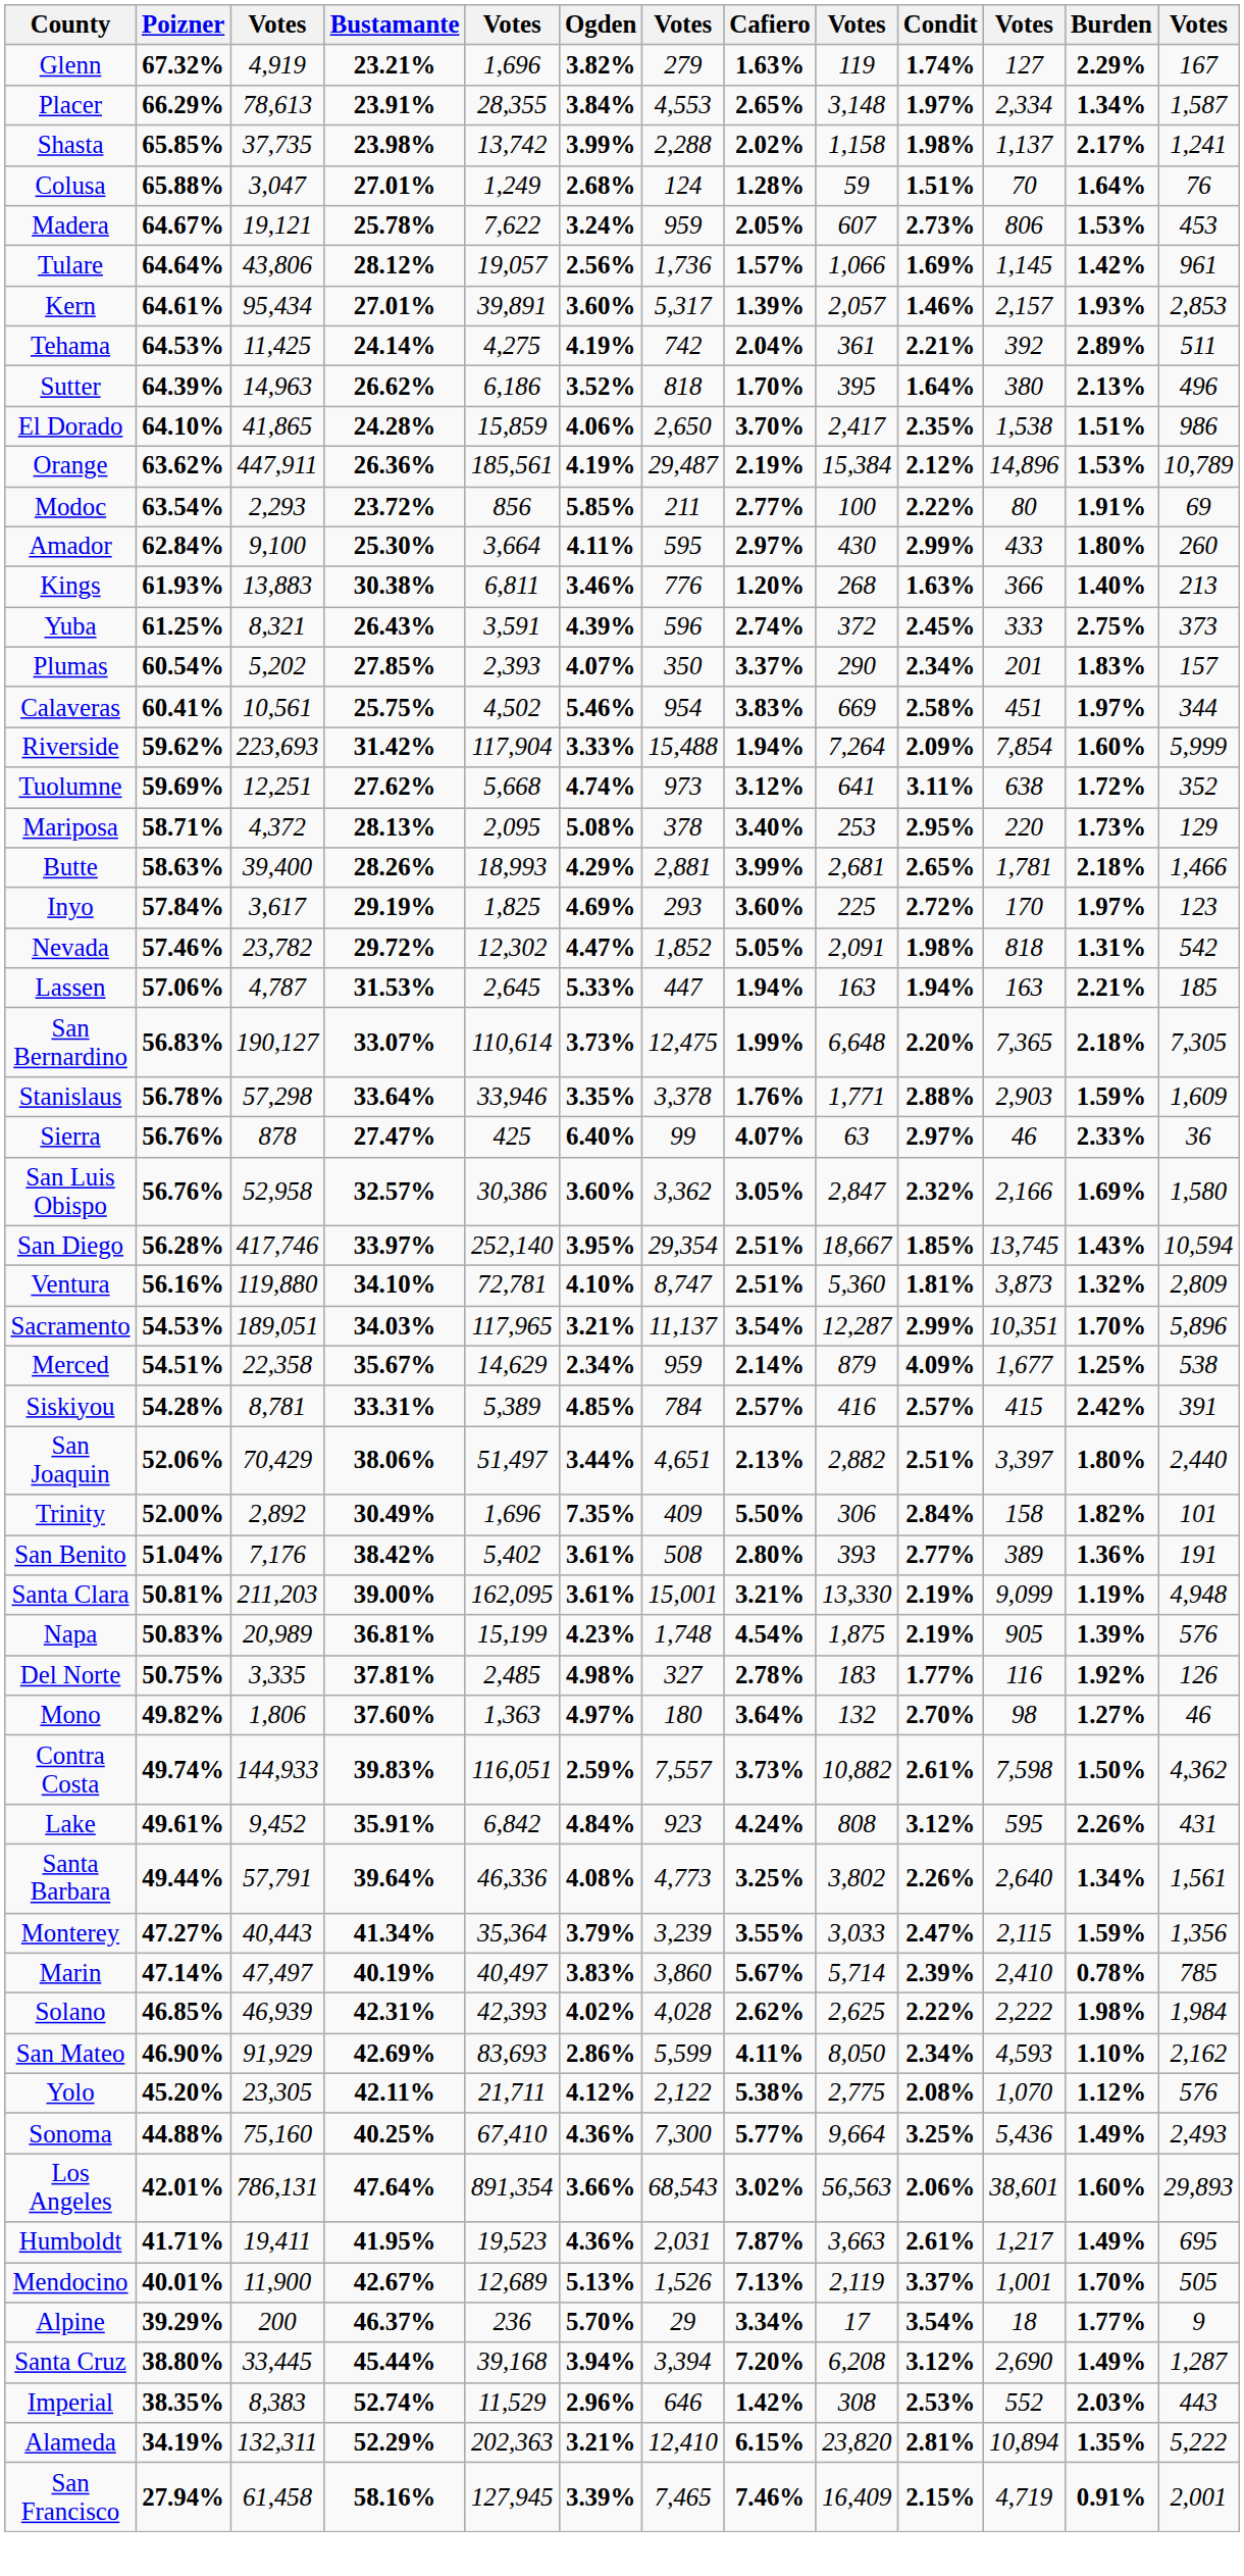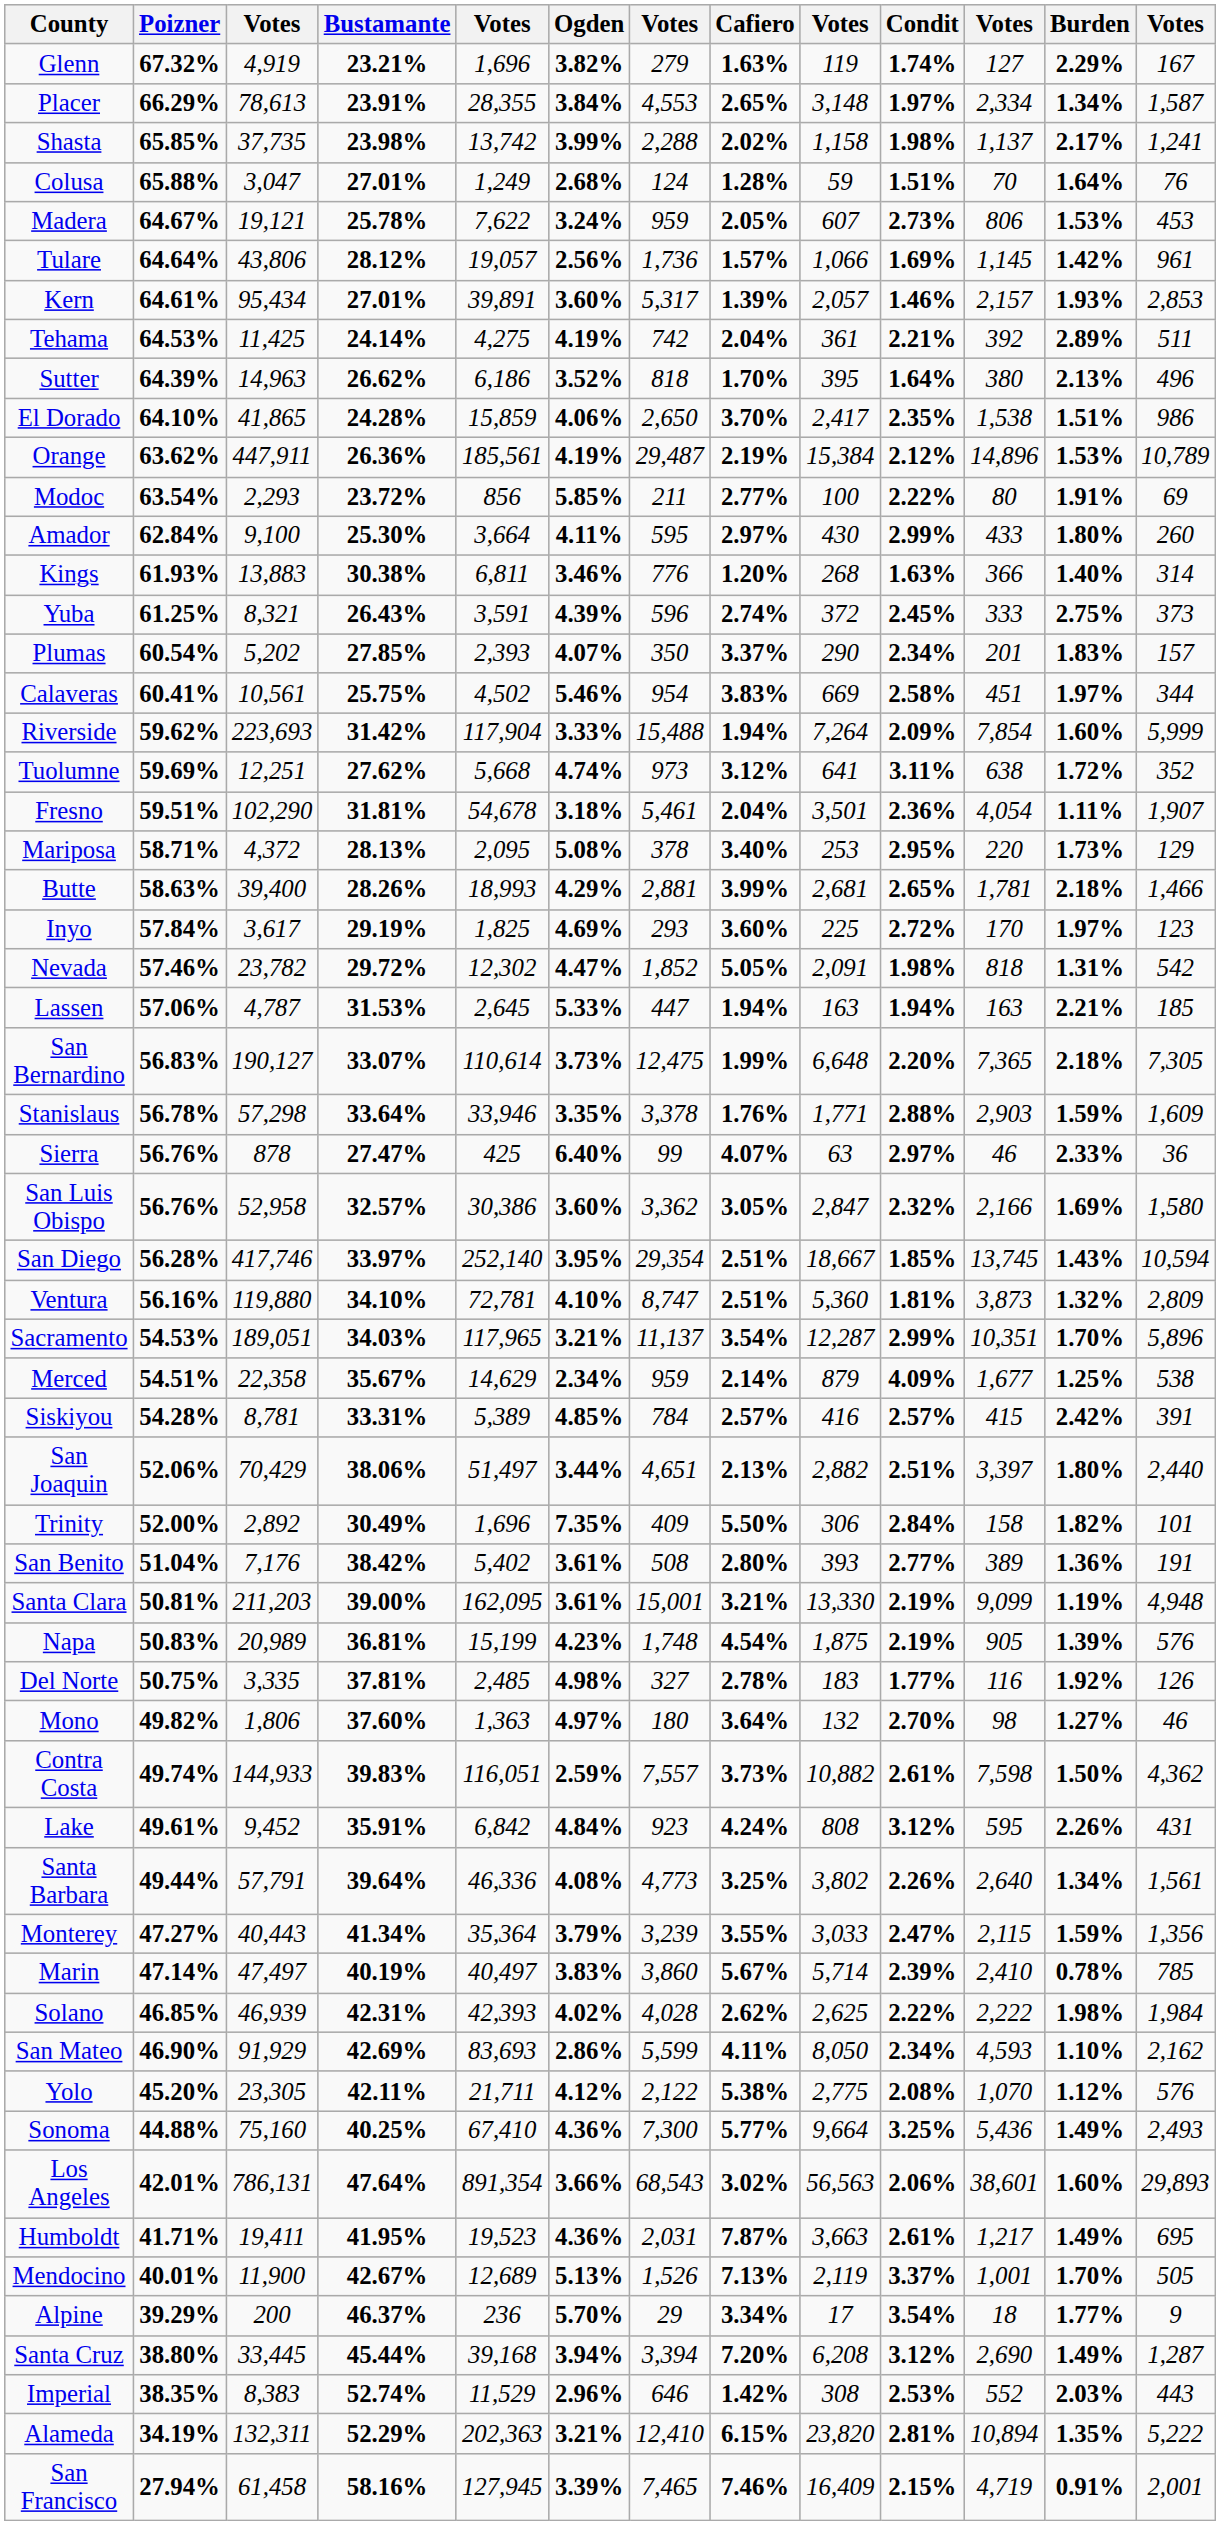Kings | column 13: 213 -> 314
+ row: Fresno | 59.51% | 102,290 | 31.81% | 54,678 | 3.18% | 5,461 | 2.04% | 3,501 | 2.36% | 4,054 | 1.11% | 1,907
